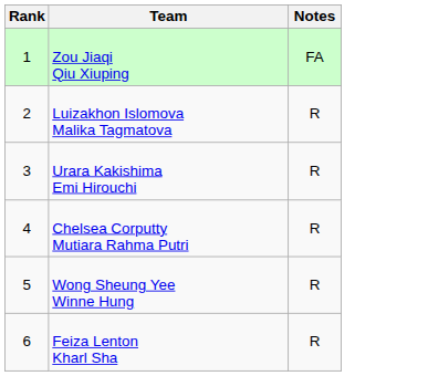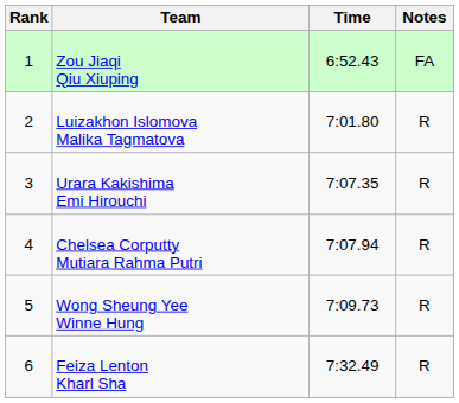+ column: Time | 6:52.43 | 7:01.80 | 7:07.35 | 7:07.94 | 7:09.73 | 7:32.49
